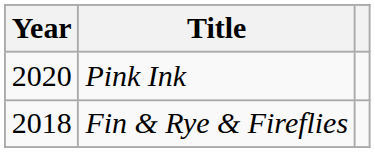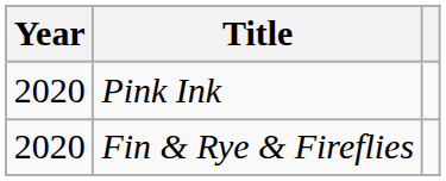Fin & Rye & Fireflies | Year: 2018 -> 2020
